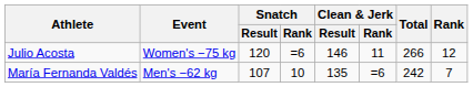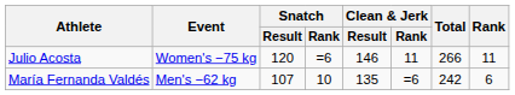Julio Acosta | Rank: 12 -> 11
María Fernanda Valdés | Rank: 7 -> 6
